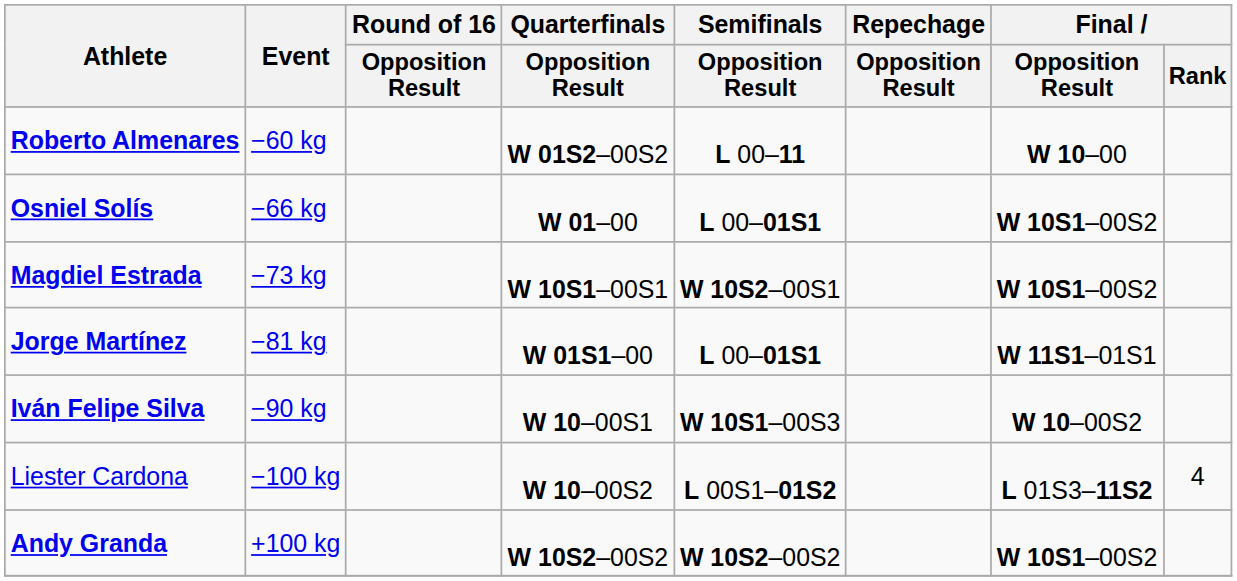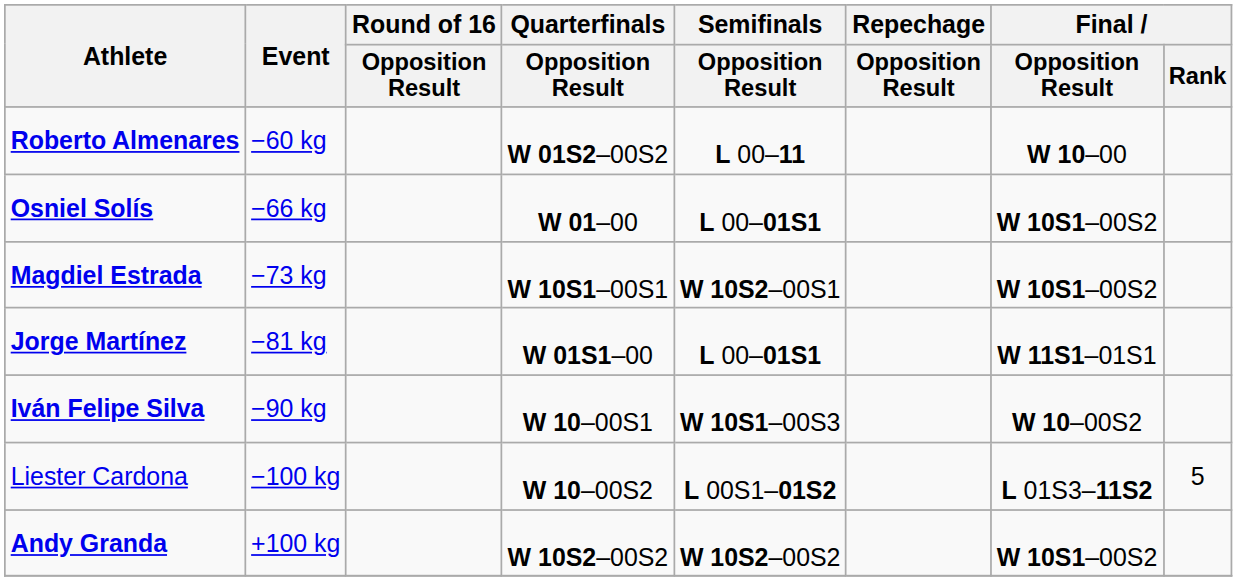Liester Cardona | Final / Rank: 4 -> 5
